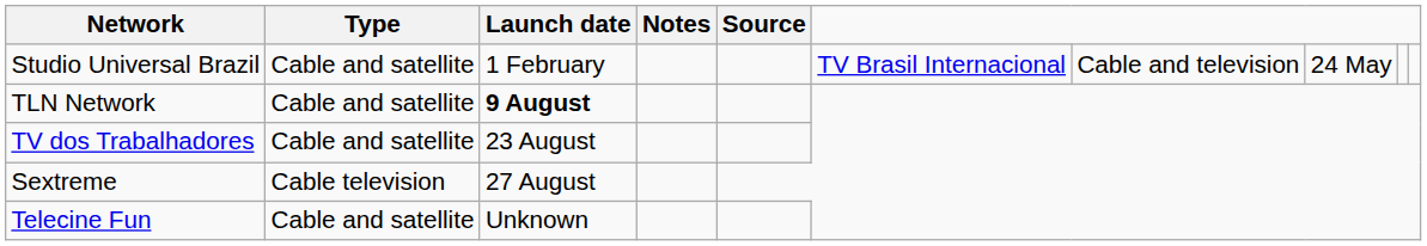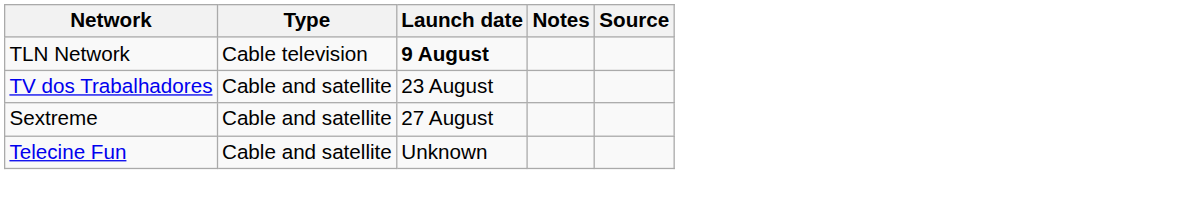- row: Studio Universal Brazil | Cable and satellite | 1 February | TV Brasil Internacional | Cable and television | 24 May
TLN Network | Type: Cable and satellite -> Cable television
Sextreme | Type: Cable television -> Cable and satellite
